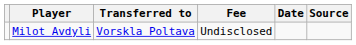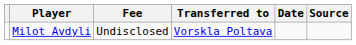columns swapped: Transferred to <-> Fee
